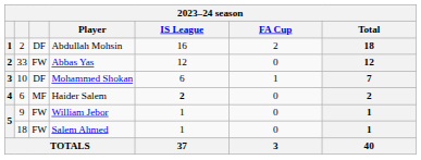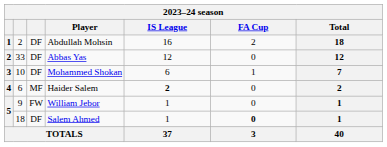Abbas Yas | column 3: FW -> DF
Salem Ahmed | column 3: FW -> DF
Salem Ahmed | FA Cup: normal -> bold
